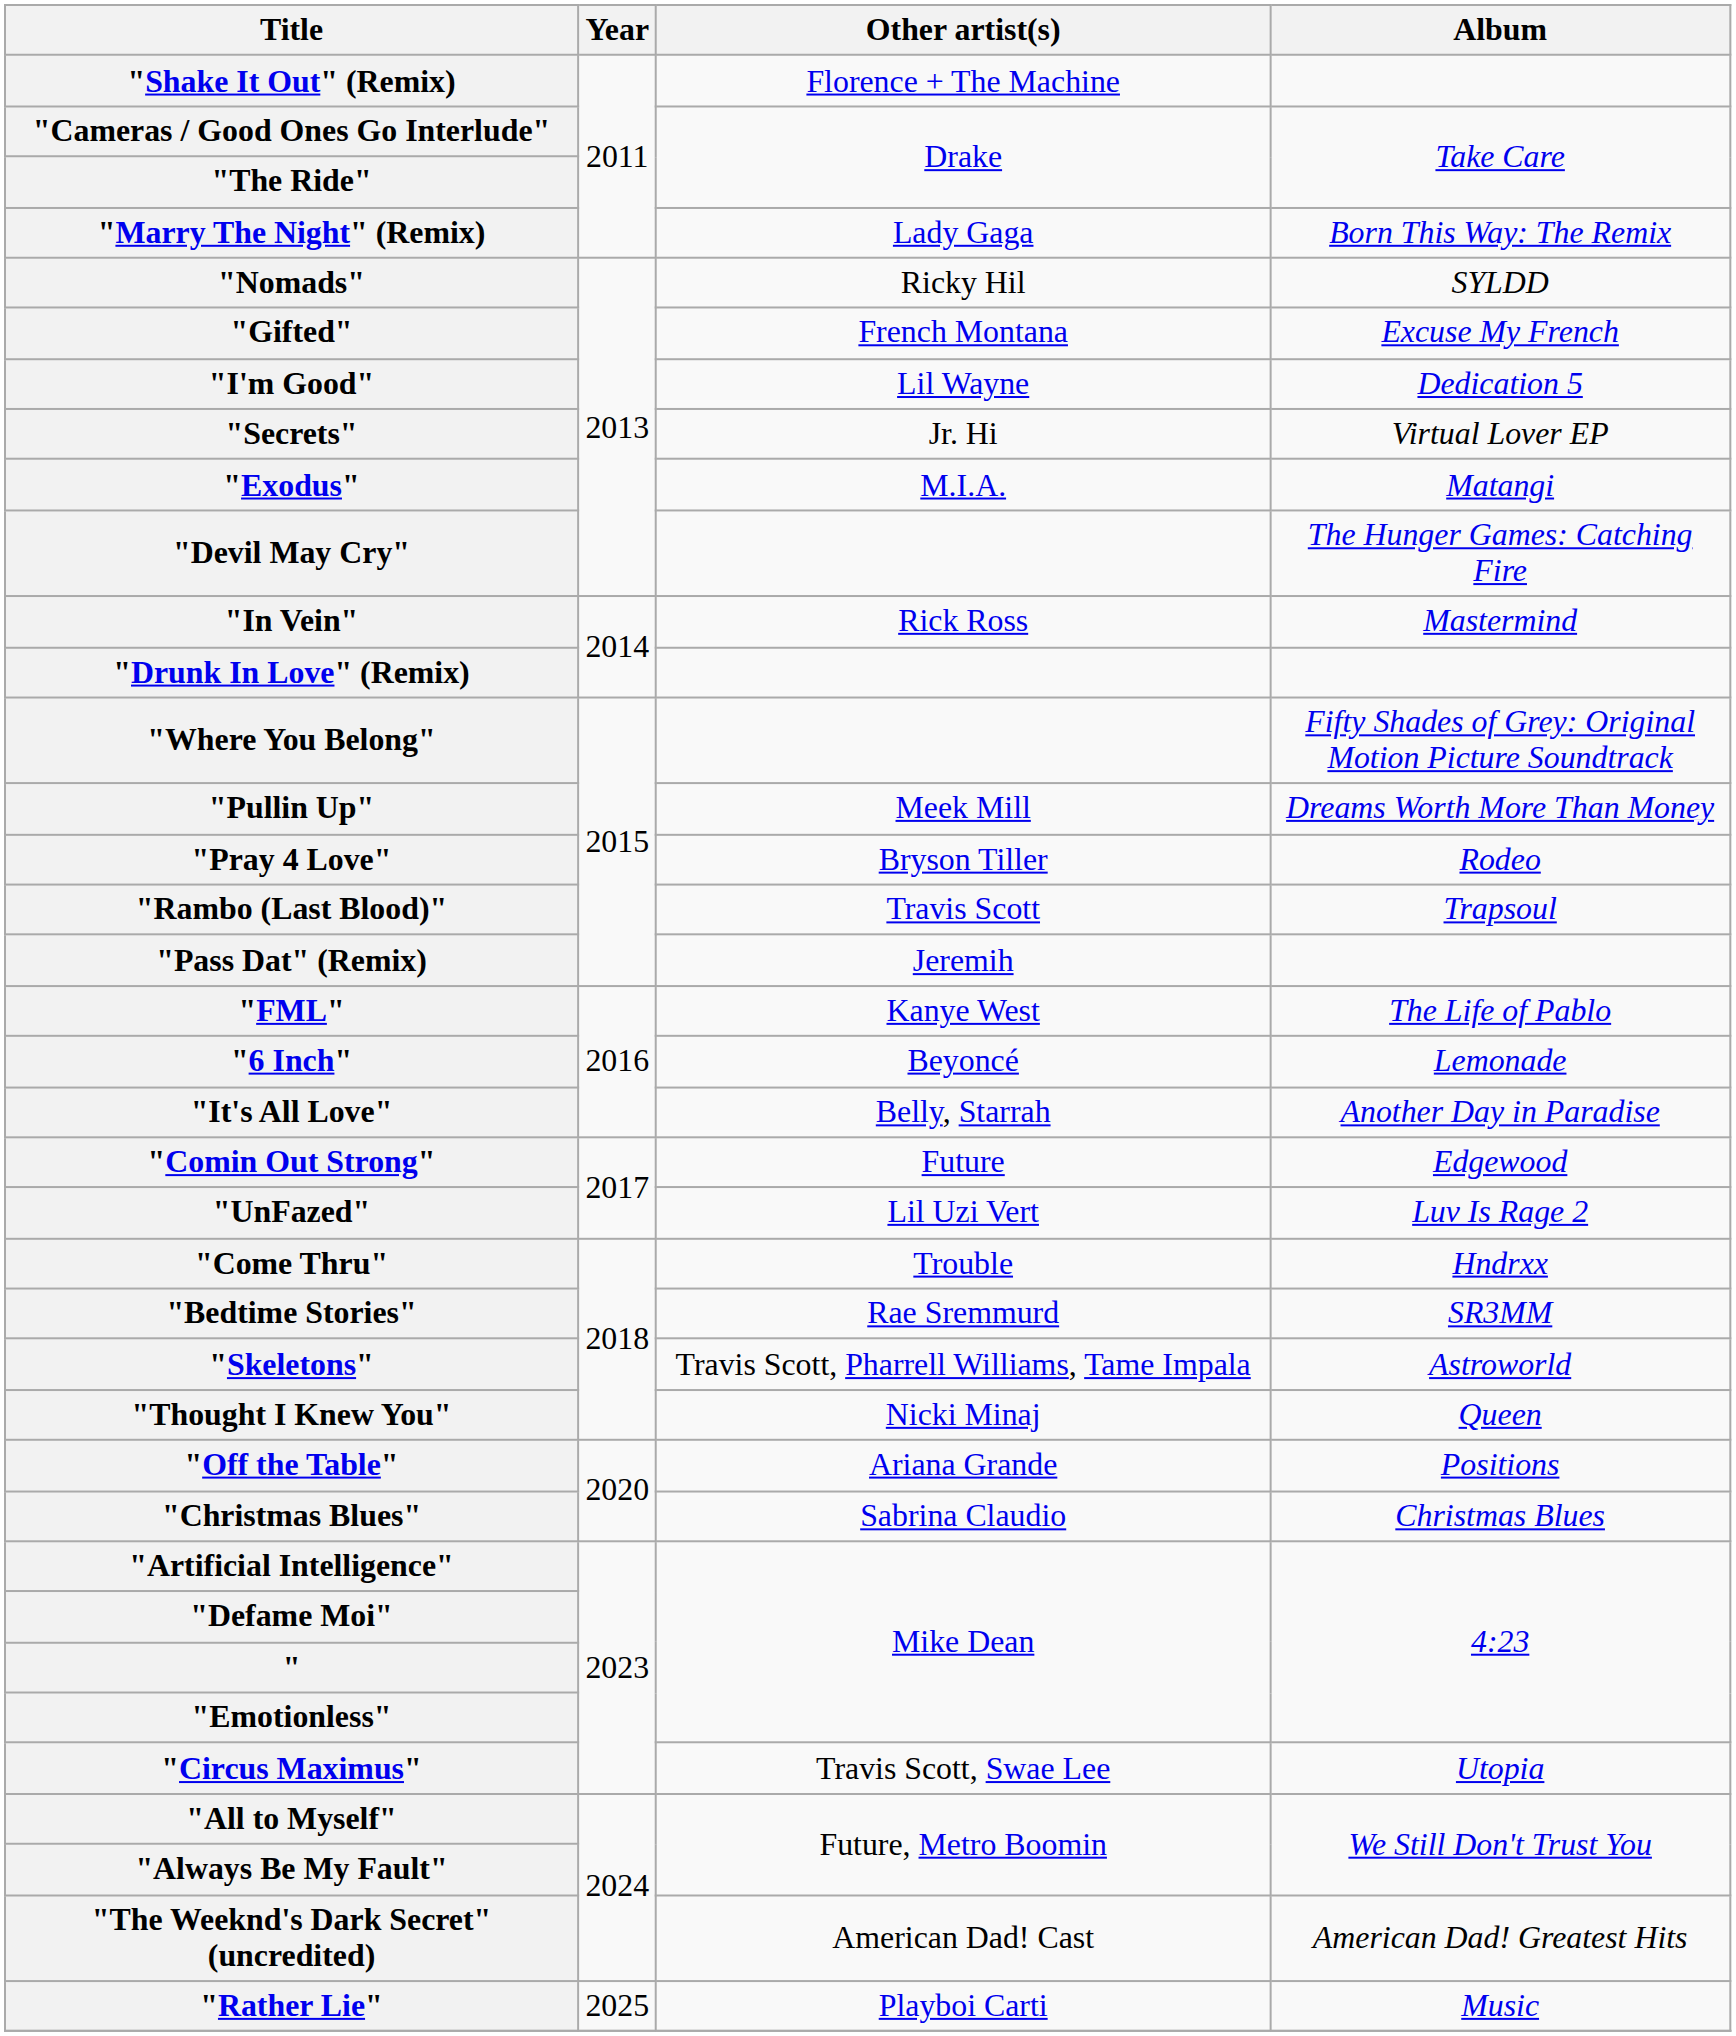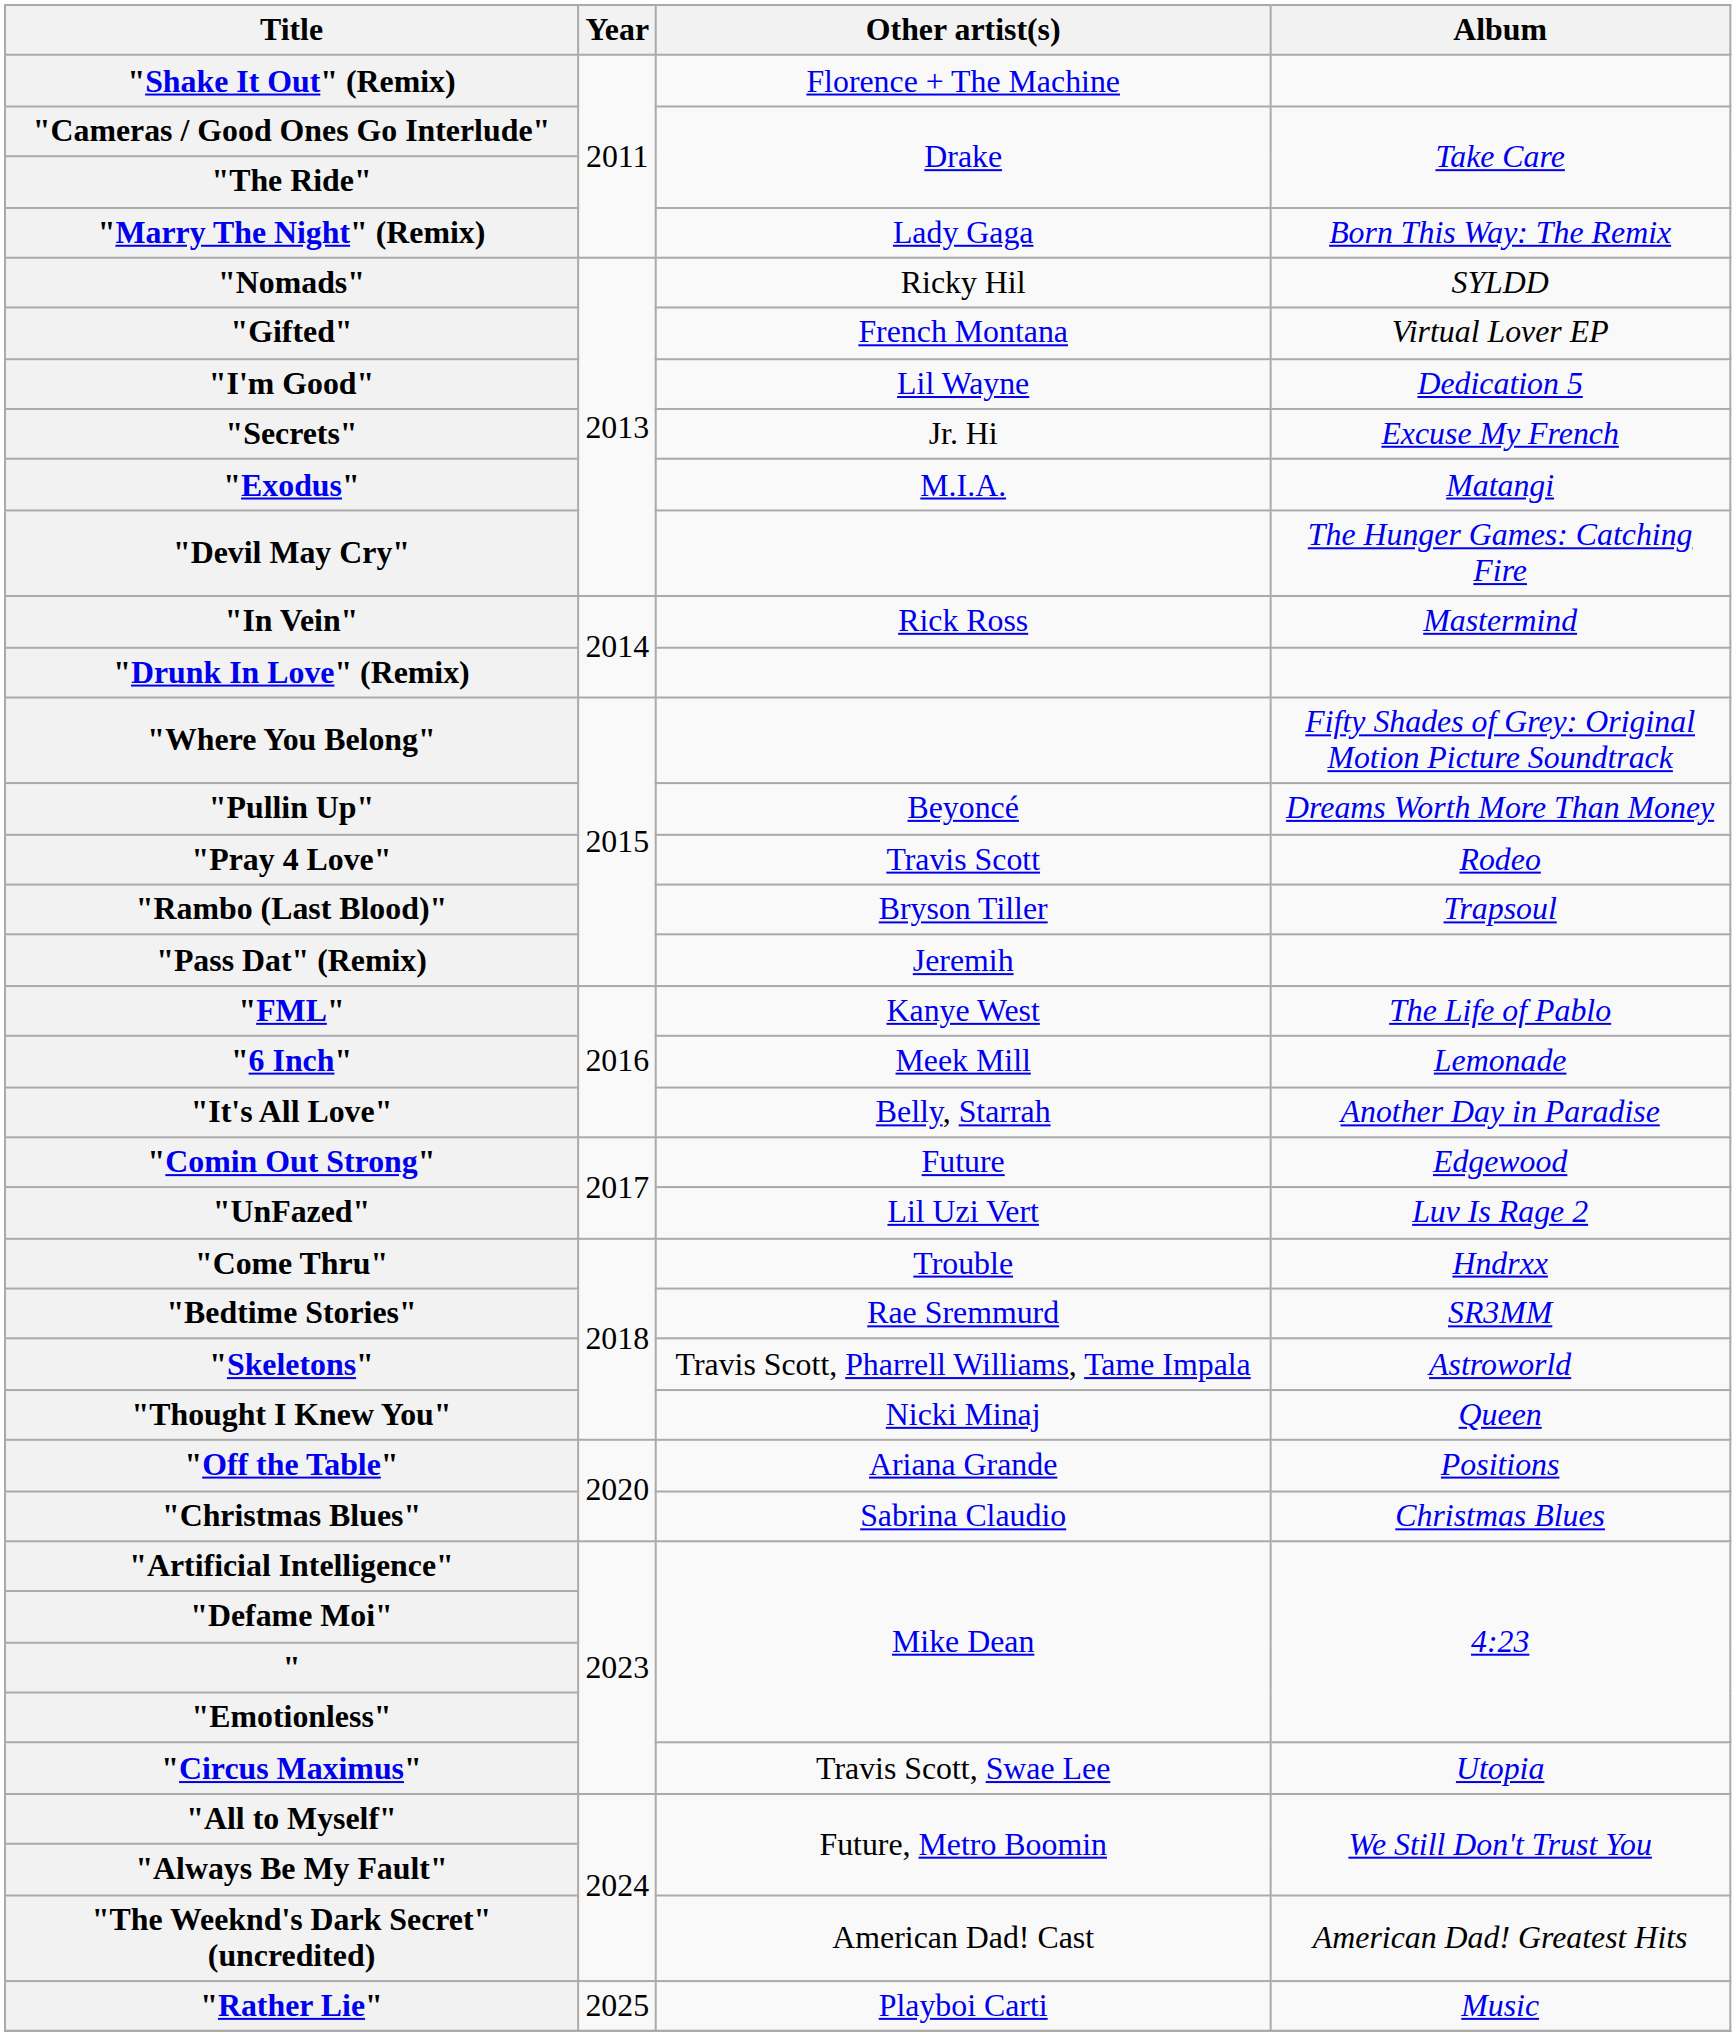"Gifted" | Album: Excuse My French -> Virtual Lover EP
"Secrets" | Album: Virtual Lover EP -> Excuse My French
"Pullin Up" | Other artist(s): Meek Mill -> Beyoncé
"Pray 4 Love" | Other artist(s): Bryson Tiller -> Travis Scott
"Rambo (Last Blood)" | Other artist(s): Travis Scott -> Bryson Tiller
"6 Inch" | Other artist(s): Beyoncé -> Meek Mill
